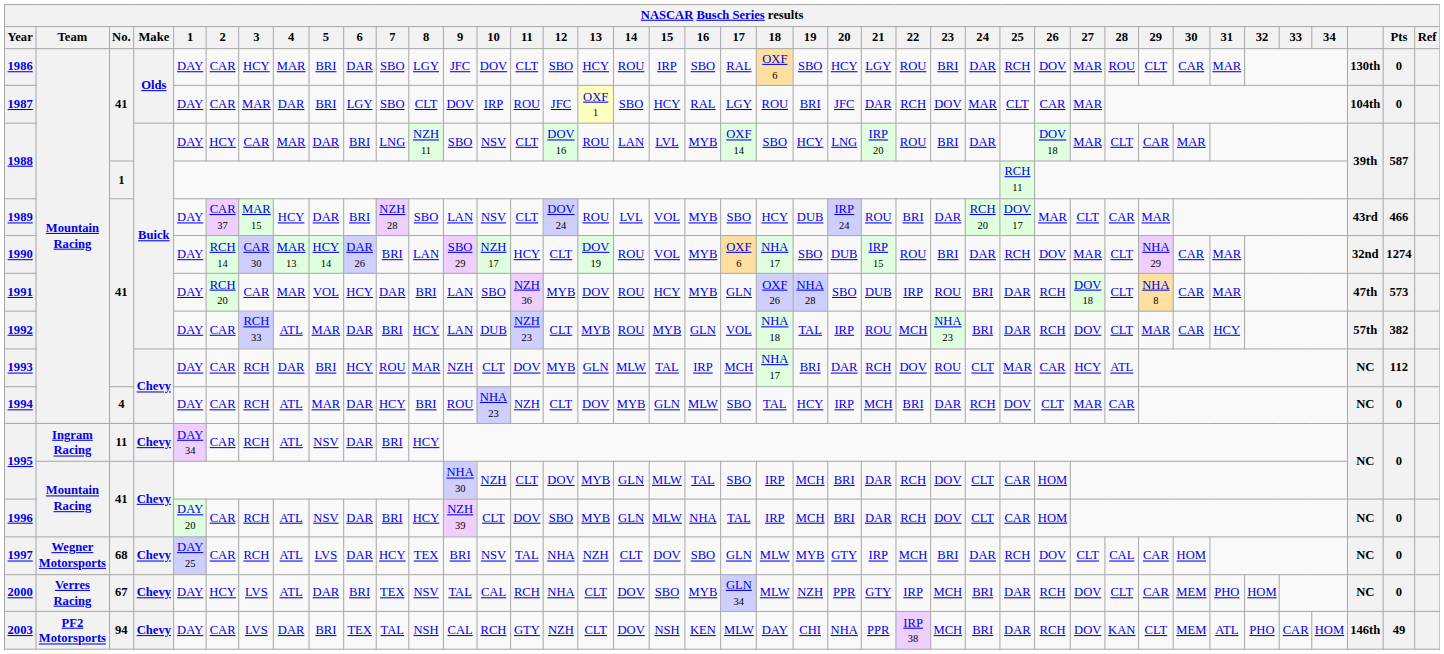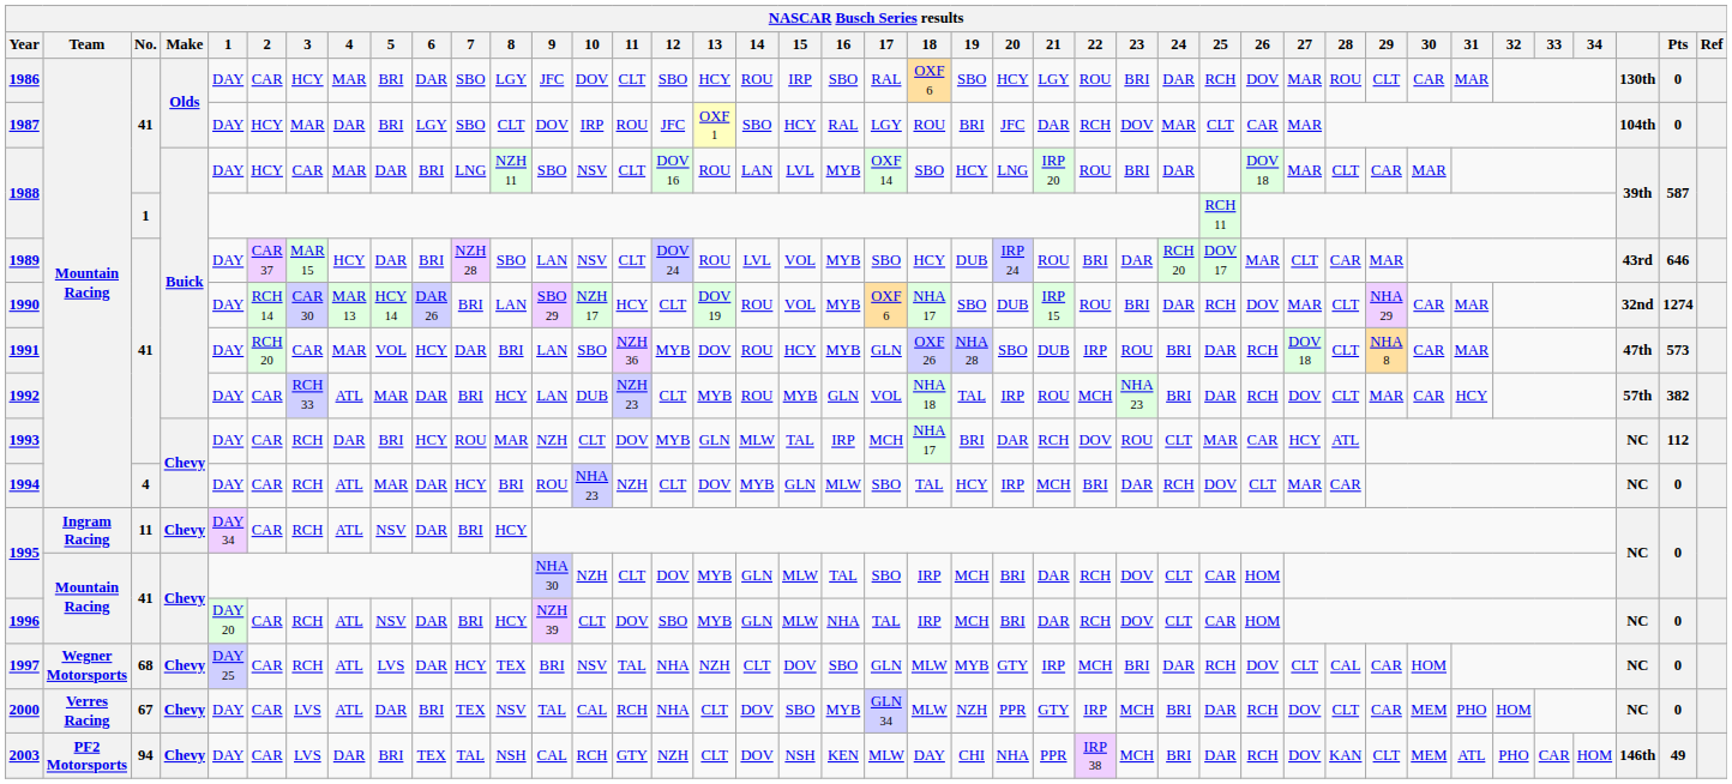1987 | 2: CAR -> HCY
1989 | Pts: 466 -> 646
2000 | 2: HCY -> CAR
